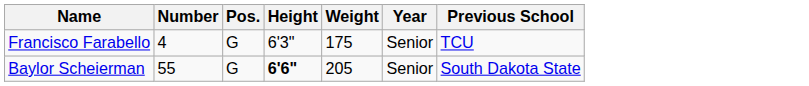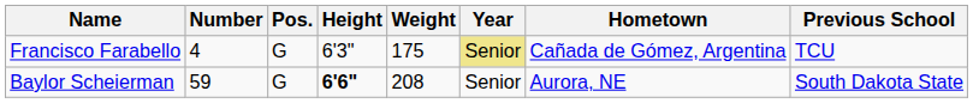+ column: Hometown | Cañada de Gómez, Argentina | Aurora, NE
Francisco Farabello | Year: no background -> khaki background
Baylor Scheierman | Number: 55 -> 59
Baylor Scheierman | Weight: 205 -> 208
